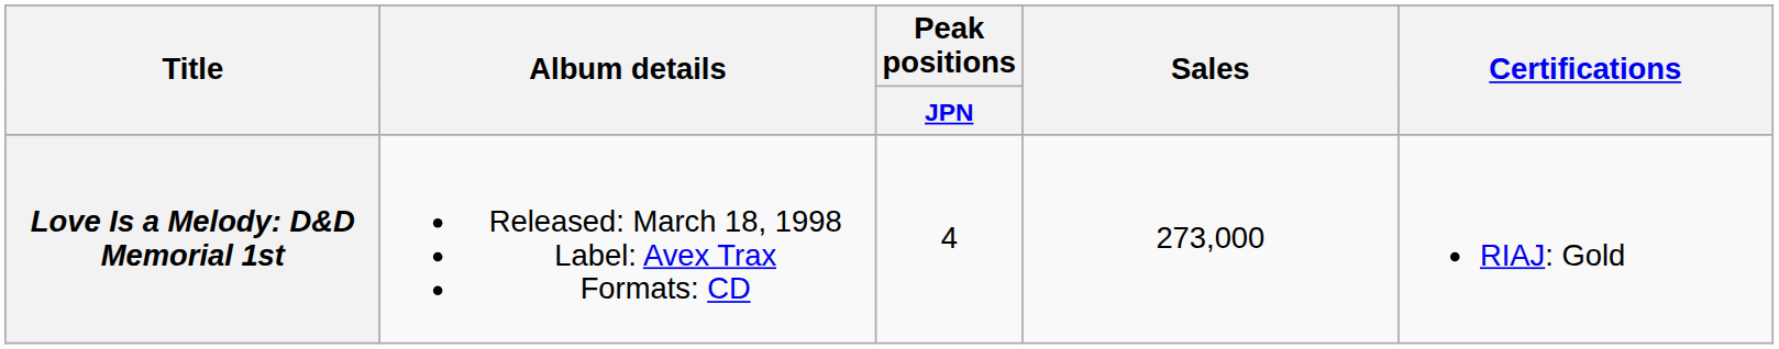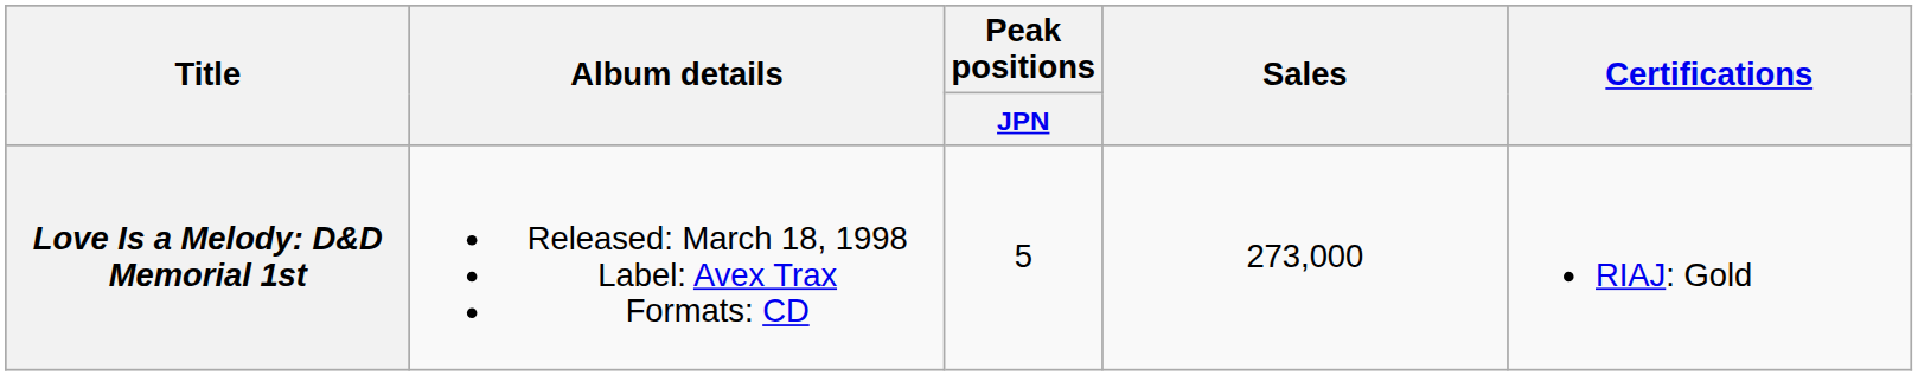Love Is a Melody: D&D Memorial 1st | Peak positions / JPN: 4 -> 5
